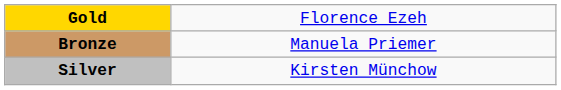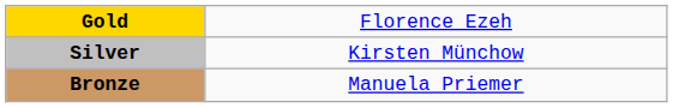rows swapped: Silver <-> Bronze
